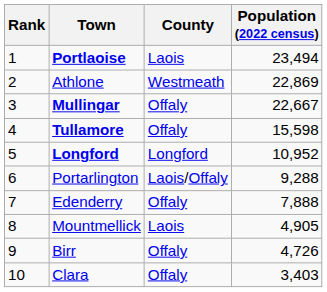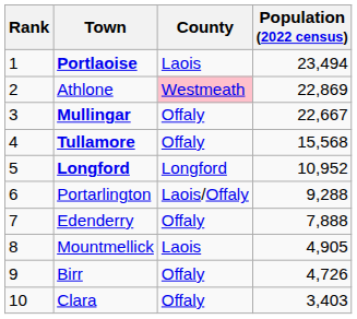Athlone | County: no background -> pink background
Tullamore | Population (2022 census): 15,598 -> 15,568
